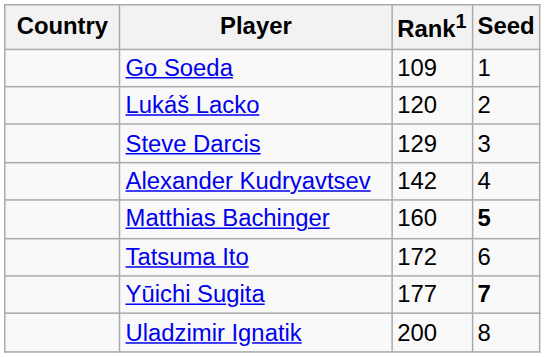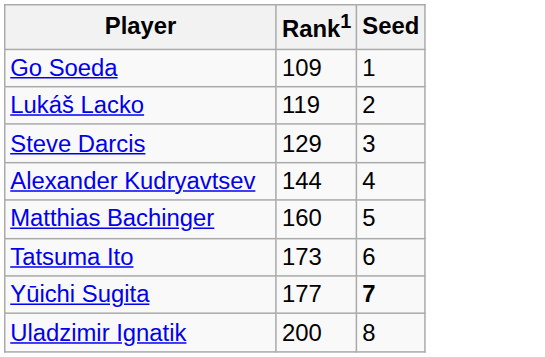- column: Country
Lukáš Lacko | Rank1: 120 -> 119
Alexander Kudryavtsev | Rank1: 142 -> 144
Matthias Bachinger | Seed: bold -> normal
Tatsuma Ito | Rank1: 172 -> 173
